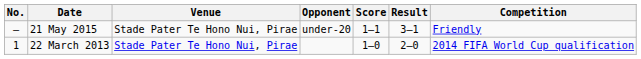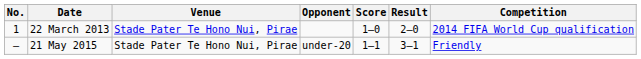rows swapped: 22 March 2013 <-> 21 May 2015
